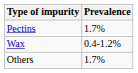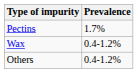Others | Prevalence: 1.7% -> 0.4-1.2%
